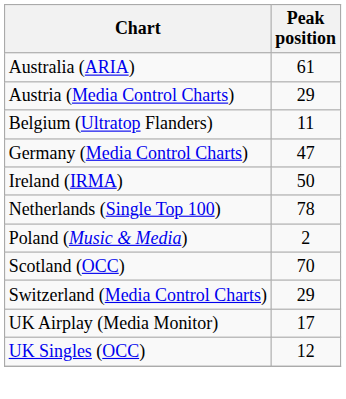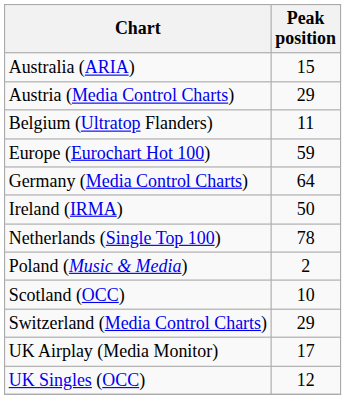Australia (ARIA) | Peak position: 61 -> 15
+ row: Europe (Eurochart Hot 100) | 59
Germany (Media Control Charts) | Peak position: 47 -> 64
Scotland (OCC) | Peak position: 70 -> 10
